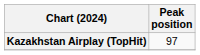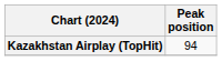Kazakhstan Airplay (TopHit) | Peak position: 97 -> 94
